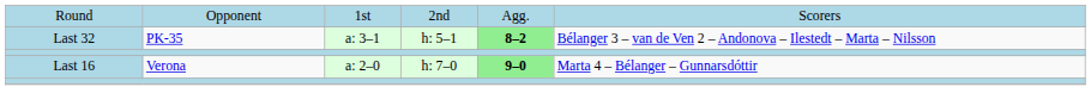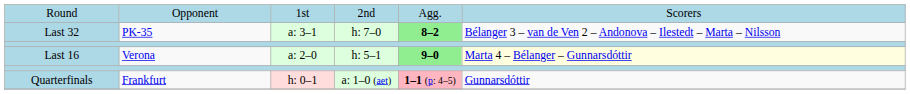Last 32 | column 4: h: 5–1 -> h: 7–0
Last 16 | column 4: h: 7–0 -> h: 5–1
Last 16 | column 6: no background -> lightyellow background
+ row: Quarterfinals | Frankfurt | h: 0–1 | a: 1–0 (aet) | 1–1 (p: 4–5) | Gunnarsdóttir
